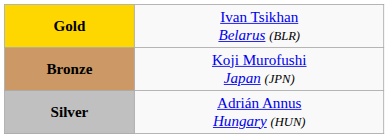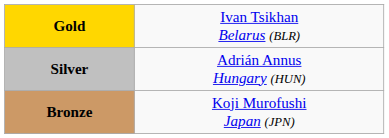rows swapped: Silver <-> Bronze
